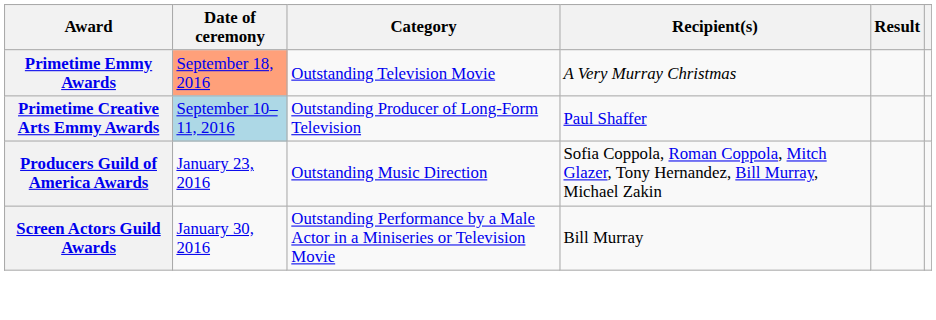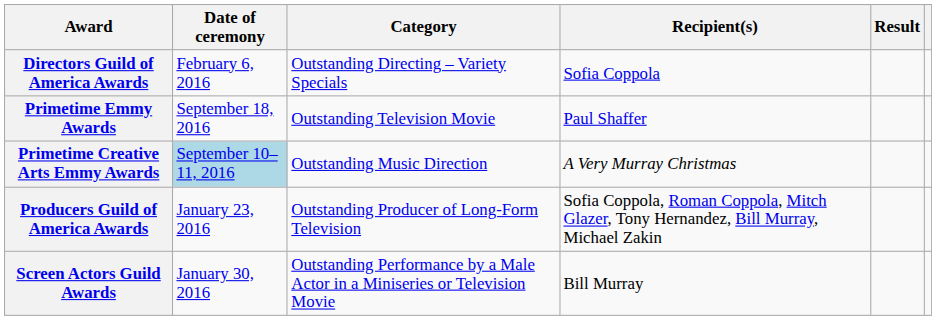+ row: Directors Guild of America Awards | February 6, 2016 | Outstanding Directing – Variety Specials | Sofia Coppola
Primetime Emmy Awards | Date of ceremony: lightsalmon background -> no background
Primetime Emmy Awards | Recipient(s): A Very Murray Christmas -> Paul Shaffer
Primetime Creative Arts Emmy Awards | Category: Outstanding Producer of Long-Form Television -> Outstanding Music Direction
Primetime Creative Arts Emmy Awards | Recipient(s): Paul Shaffer -> A Very Murray Christmas
Producers Guild of America Awards | Category: Outstanding Music Direction -> Outstanding Producer of Long-Form Television
